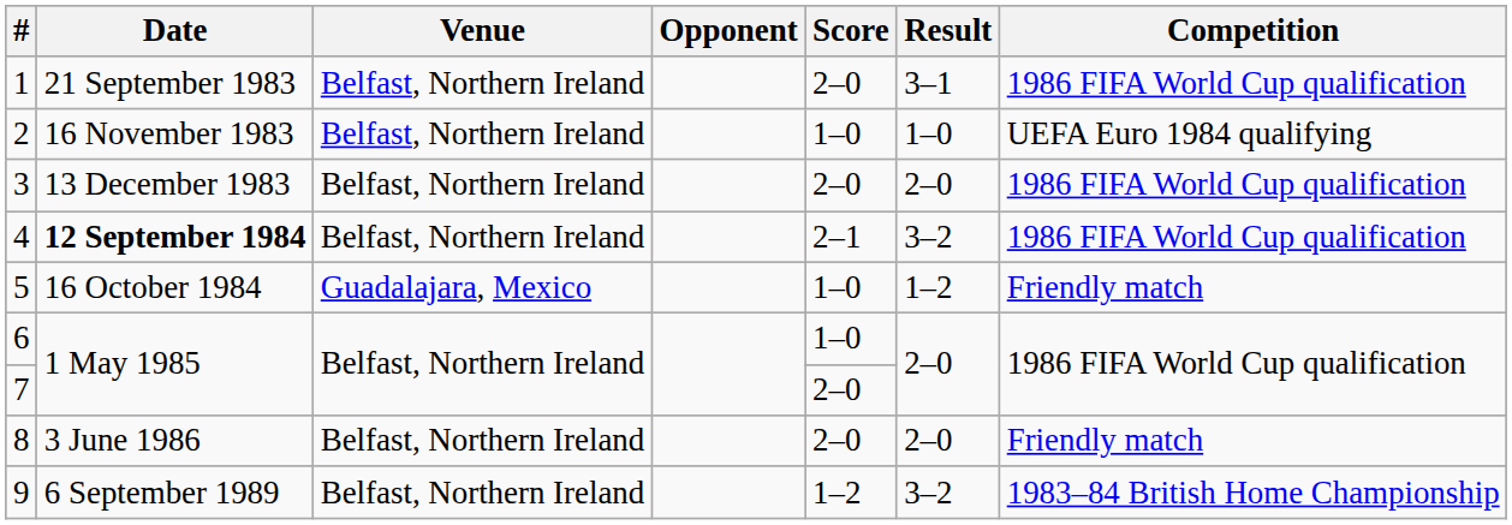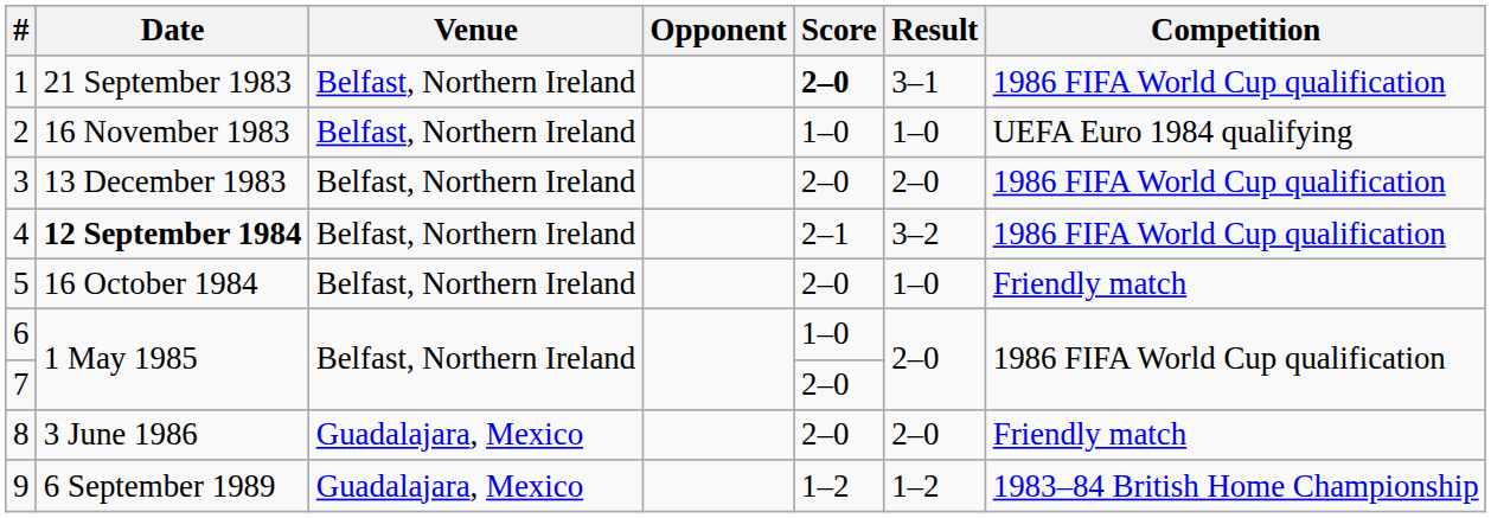1 | Score: normal -> bold
5 | Venue: Guadalajara, Mexico -> Belfast, Northern Ireland
5 | Score: 1–0 -> 2–0
5 | Result: 1–2 -> 1–0
8 | Venue: Belfast, Northern Ireland -> Guadalajara, Mexico
9 | Venue: Belfast, Northern Ireland -> Guadalajara, Mexico
9 | Result: 3–2 -> 1–2
